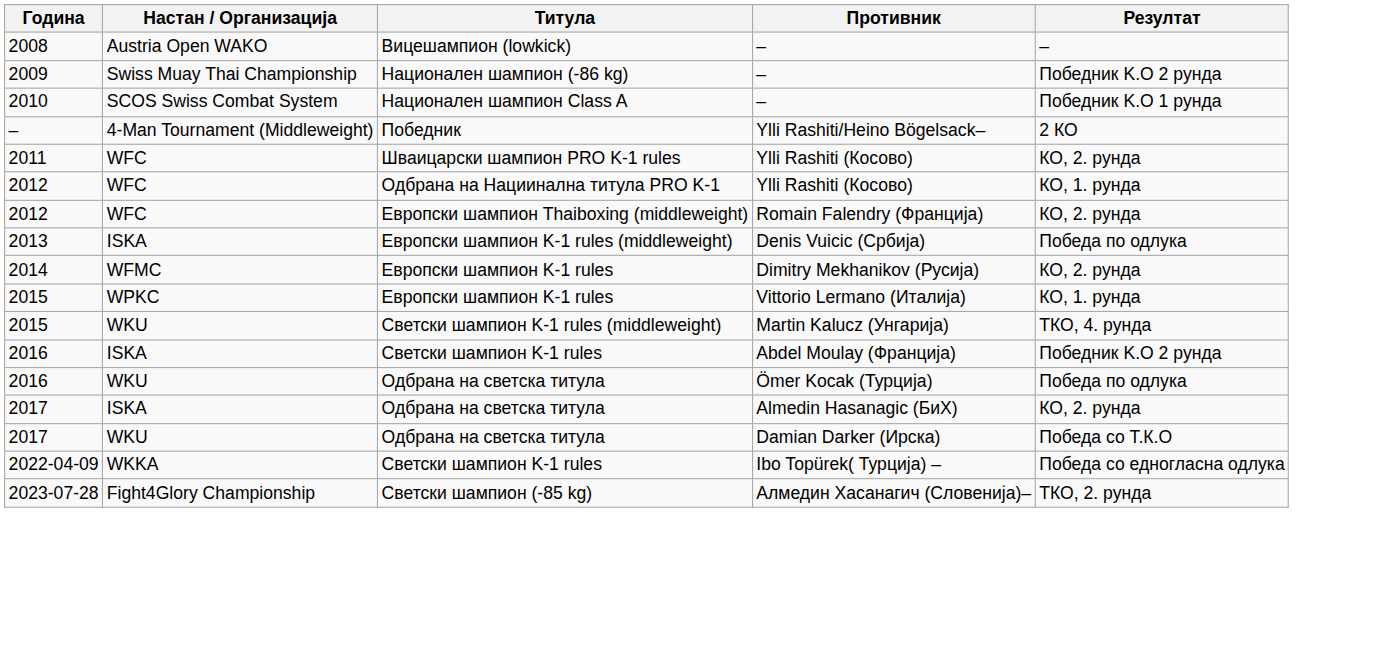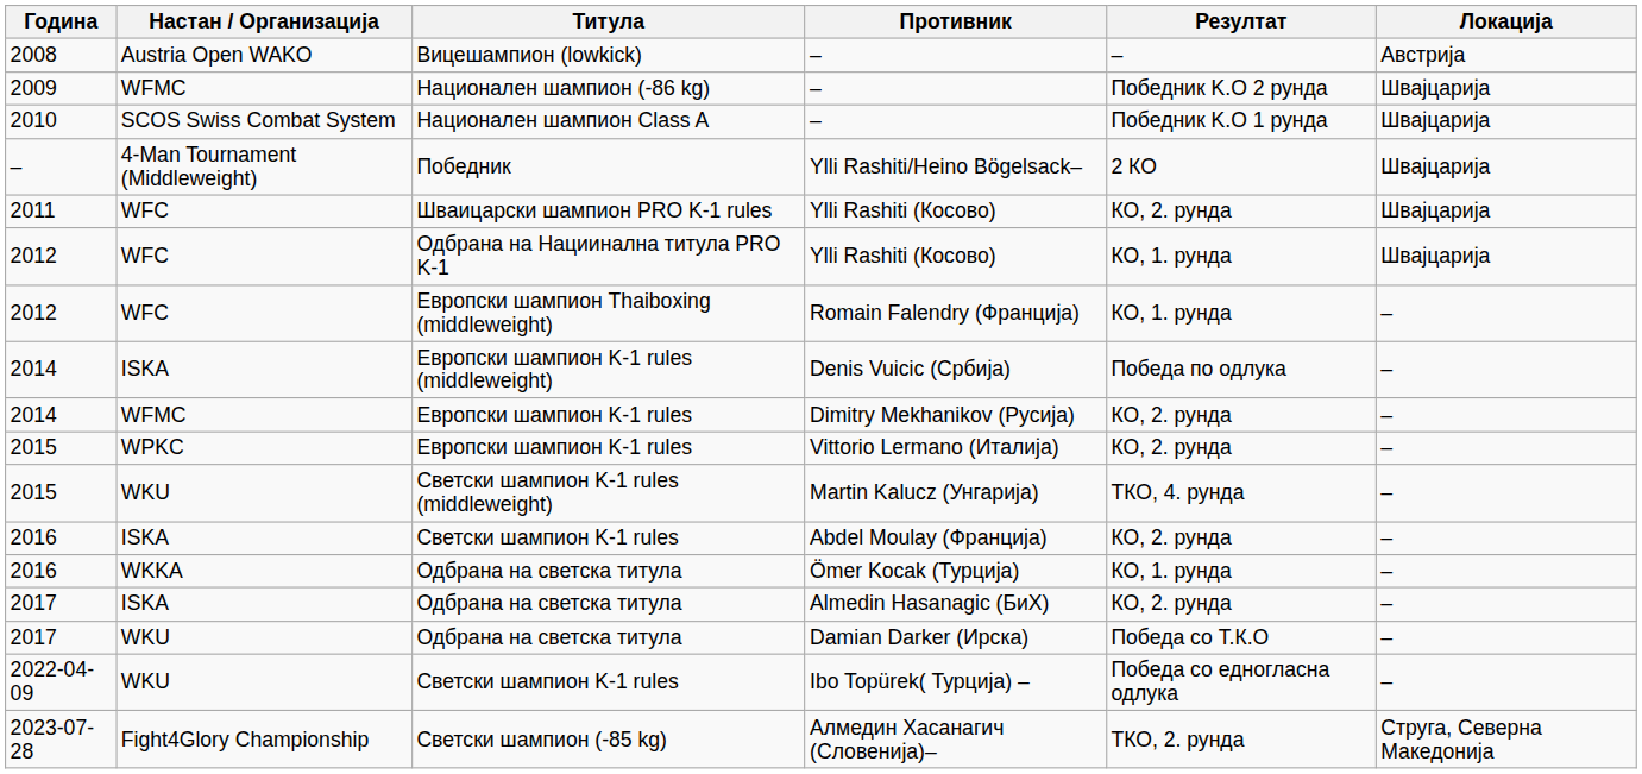+ column: Локација | Австрија | Швајцарија | Швајцарија | Швајцарија | Швајцарија | Швајцарија | – | – | – | – | – | – | – | – | – | – | Струга, Северна Македонија
Национален шампион (-86 kg) / – | Настан / Организација: Swiss Muay Thai Championship -> WFMC
Romain Falendry (Франција) | Резултат: КО, 2. рунда -> КО, 1. рунда
Denis Vuicic (Србија) | Година: 2013 -> 2014
Vittorio Lermano (Италија) | Резултат: КО, 1. рунда -> КО, 2. рунда
Abdel Moulay (Франција) | Резултат: Победник K.O 2 рунда -> КО, 2. рунда
Ömer Kocak (Турција) | Настан / Организација: WKU -> WKKA
Ömer Kocak (Турција) | Резултат: Победа по одлука -> КО, 1. рунда
Ibo Topürek( Турција) – | Настан / Организација: WKKA -> WKU
